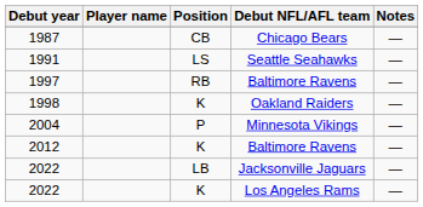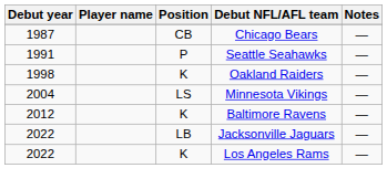1991 | Position: LS -> P
- row: 1997 | RB | Baltimore Ravens | —
2004 | Position: P -> LS
